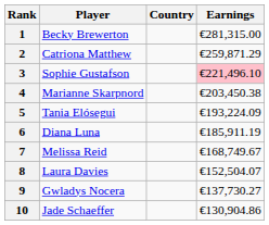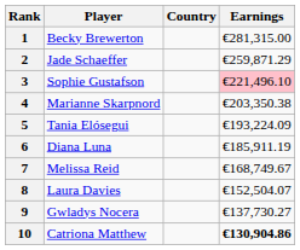2 | Player: Catriona Matthew -> Jade Schaeffer
4 | Earnings: €203,450.38 -> €203,350.38
10 | Player: Jade Schaeffer -> Catriona Matthew
10 | Earnings: normal -> bold
